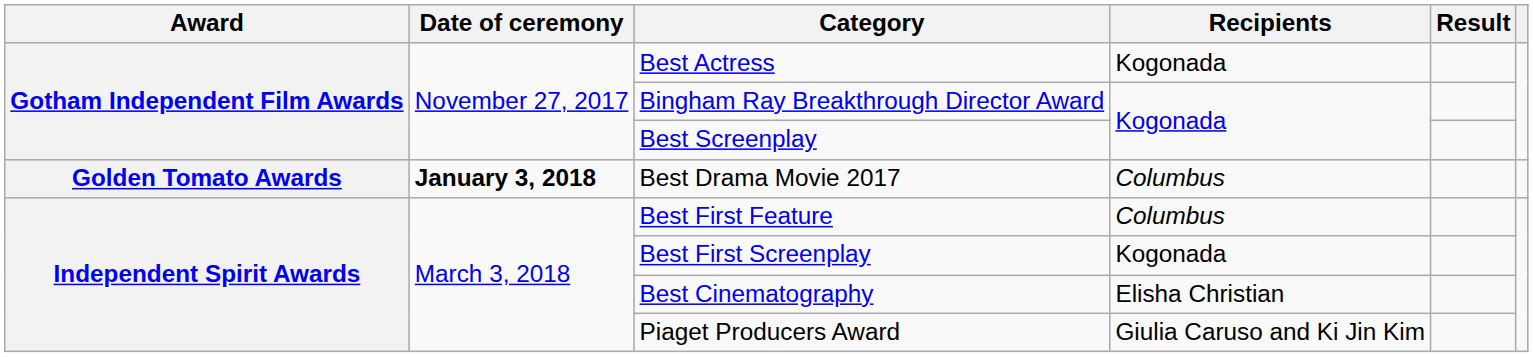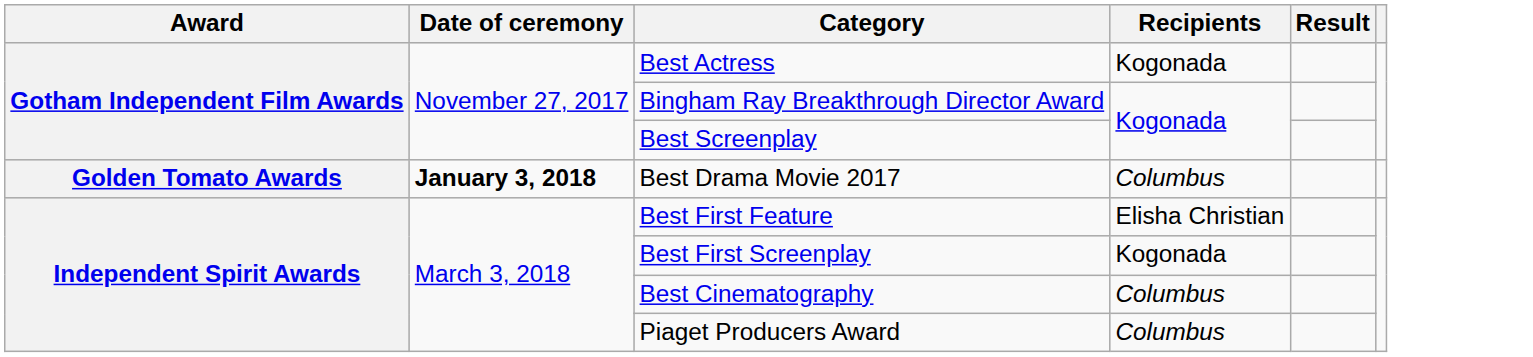Best First Feature | Recipients: Columbus -> Elisha Christian
Best Cinematography | Recipients: Elisha Christian -> Columbus
Piaget Producers Award | Recipients: Giulia Caruso and Ki Jin Kim -> Columbus
